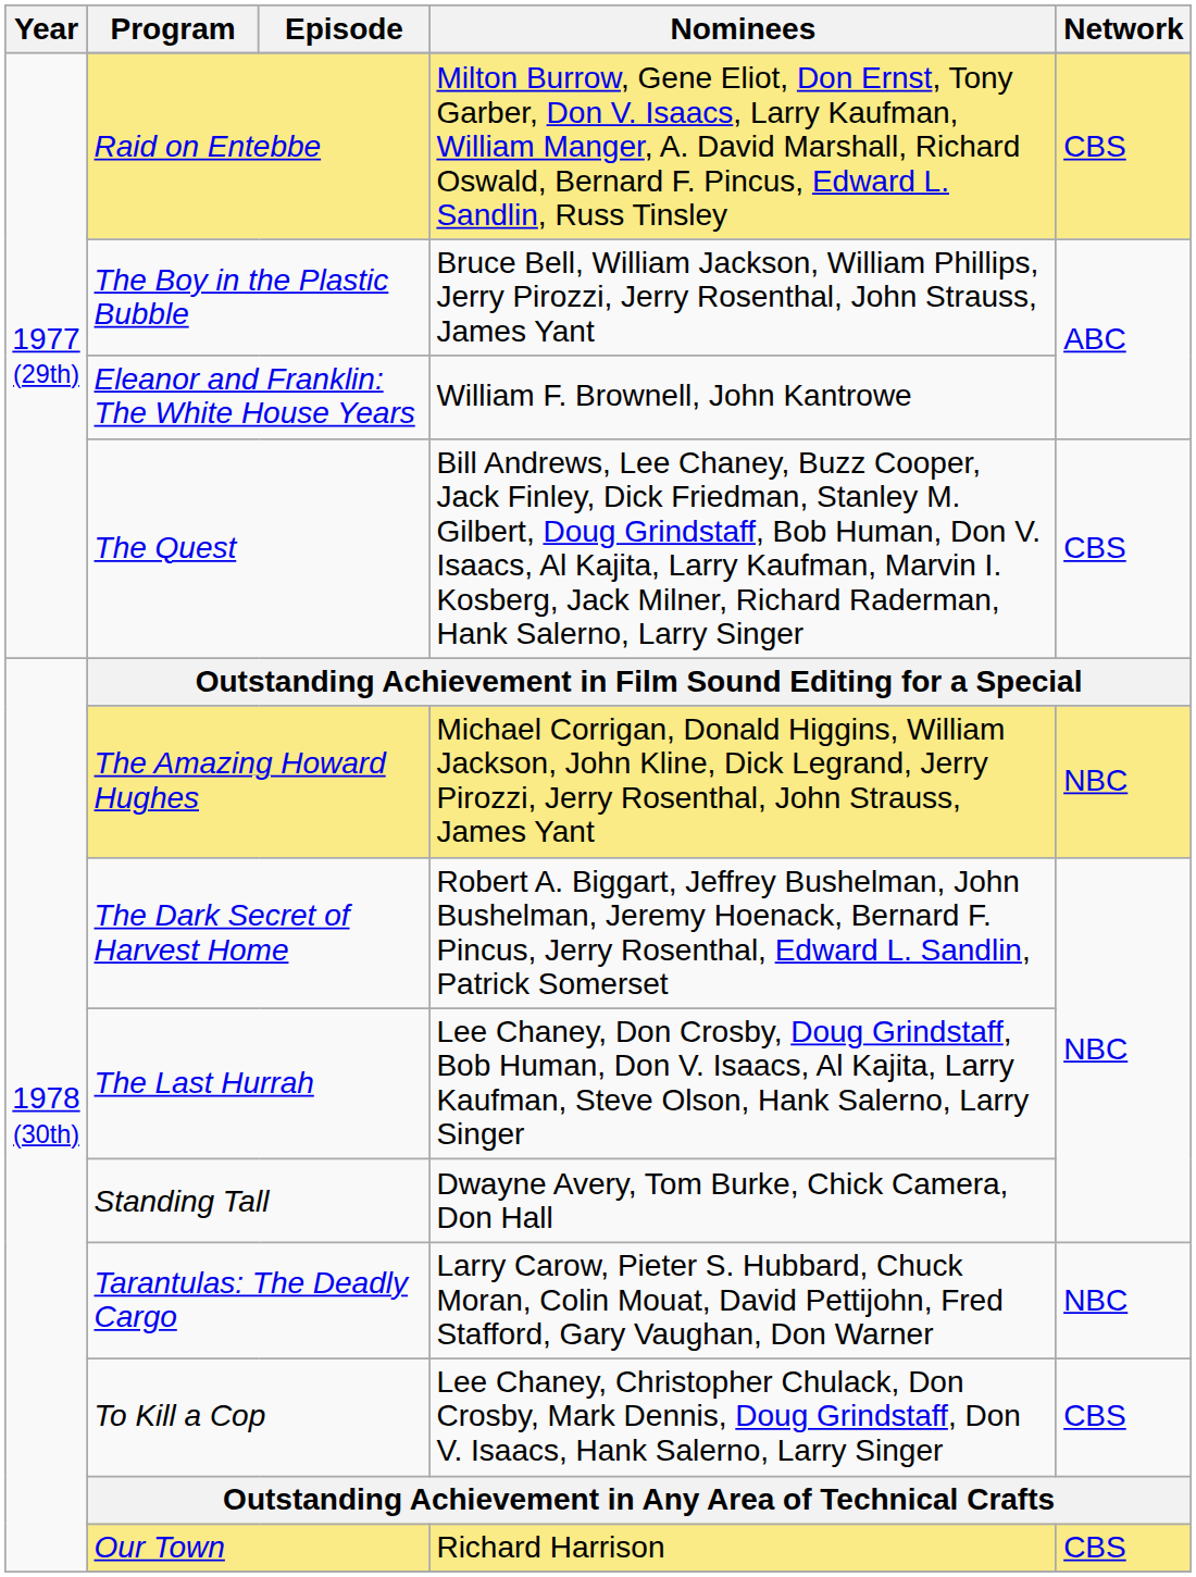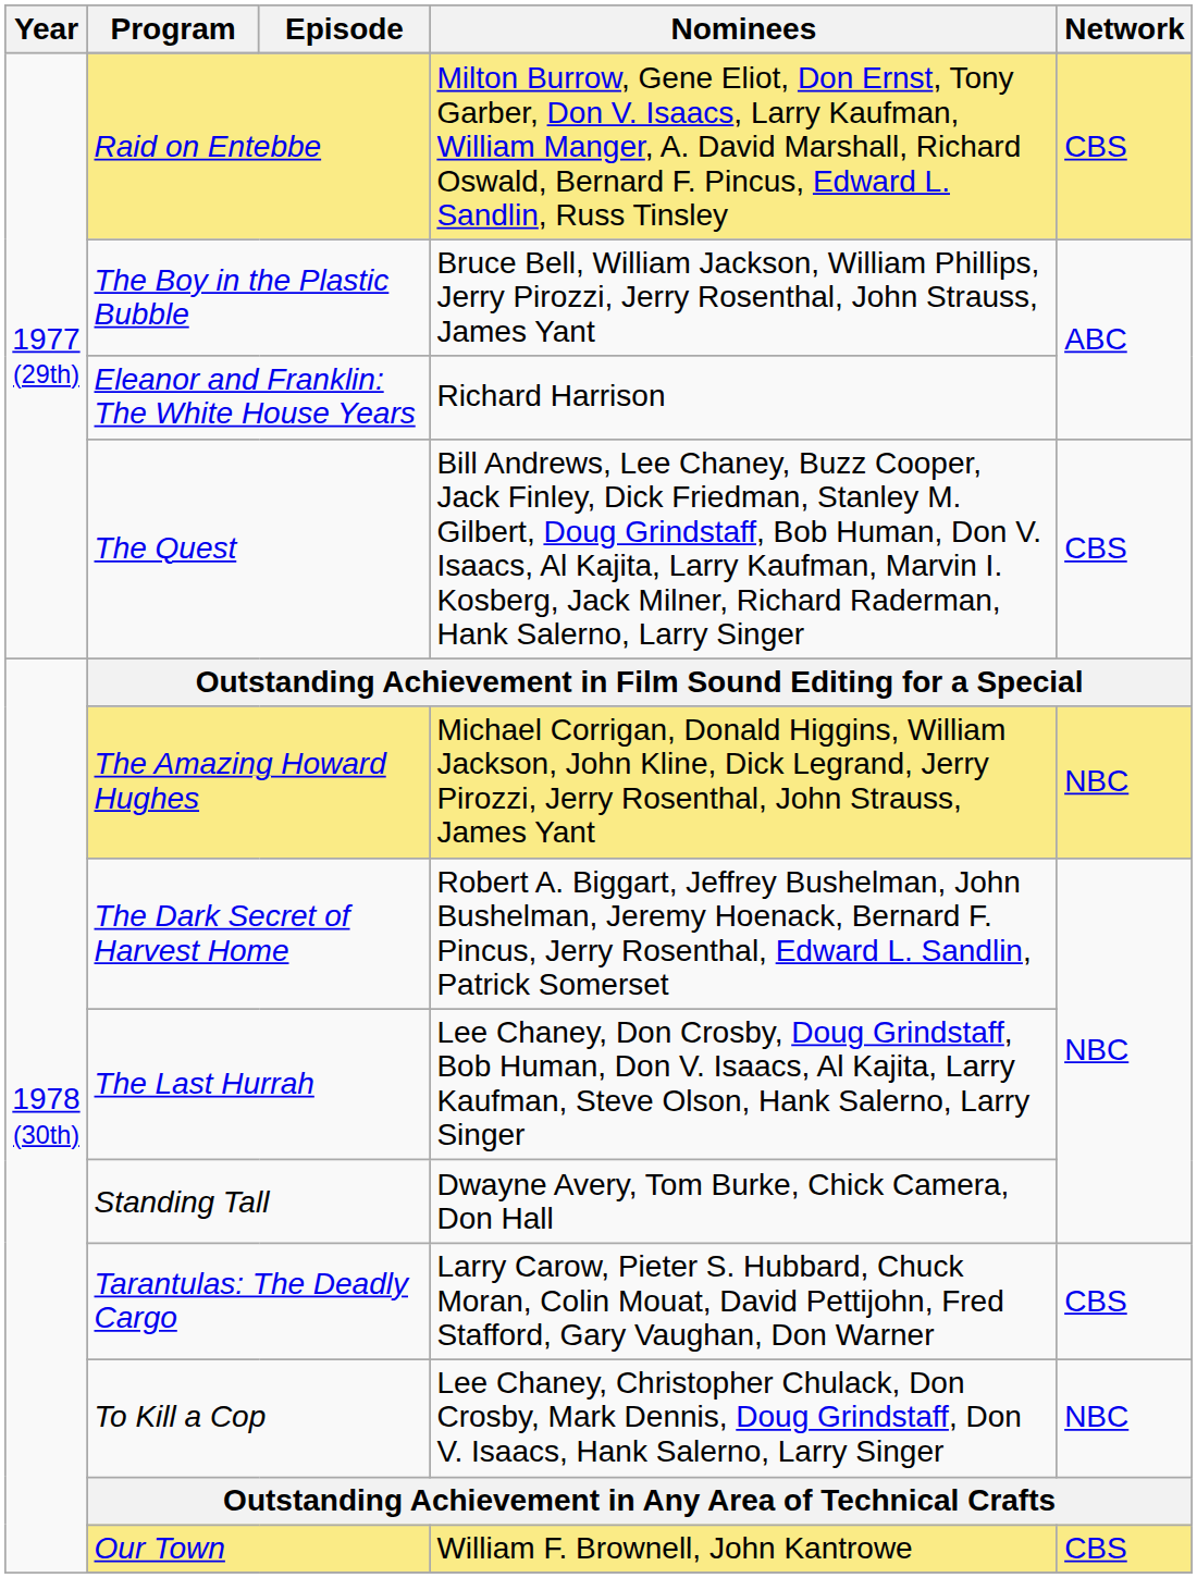Eleanor and Franklin: The White House Years | Nominees: William F. Brownell, John Kantrowe -> Richard Harrison
Tarantulas: The Deadly Cargo | Network: NBC -> CBS
To Kill a Cop | Network: CBS -> NBC
Our Town | Nominees: Richard Harrison -> William F. Brownell, John Kantrowe
